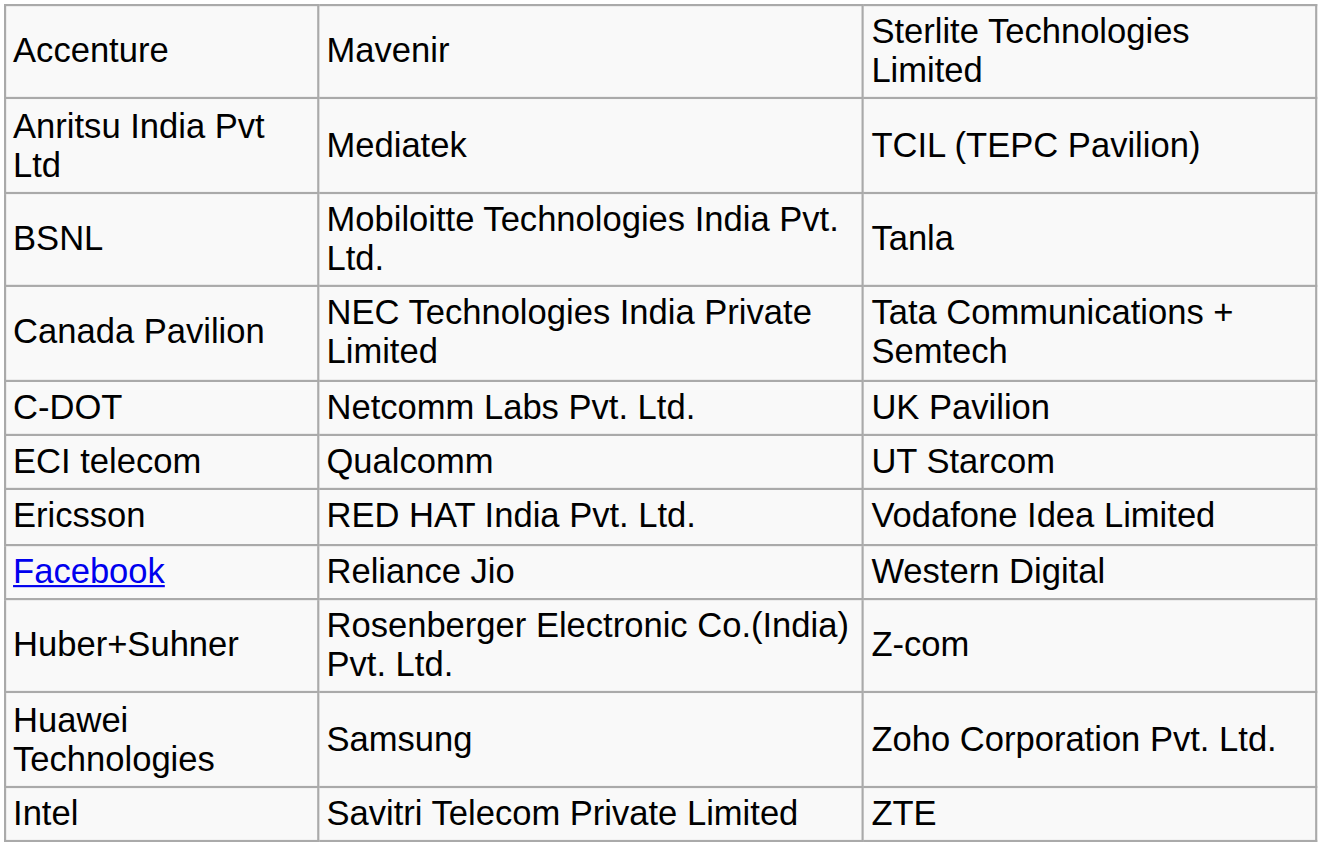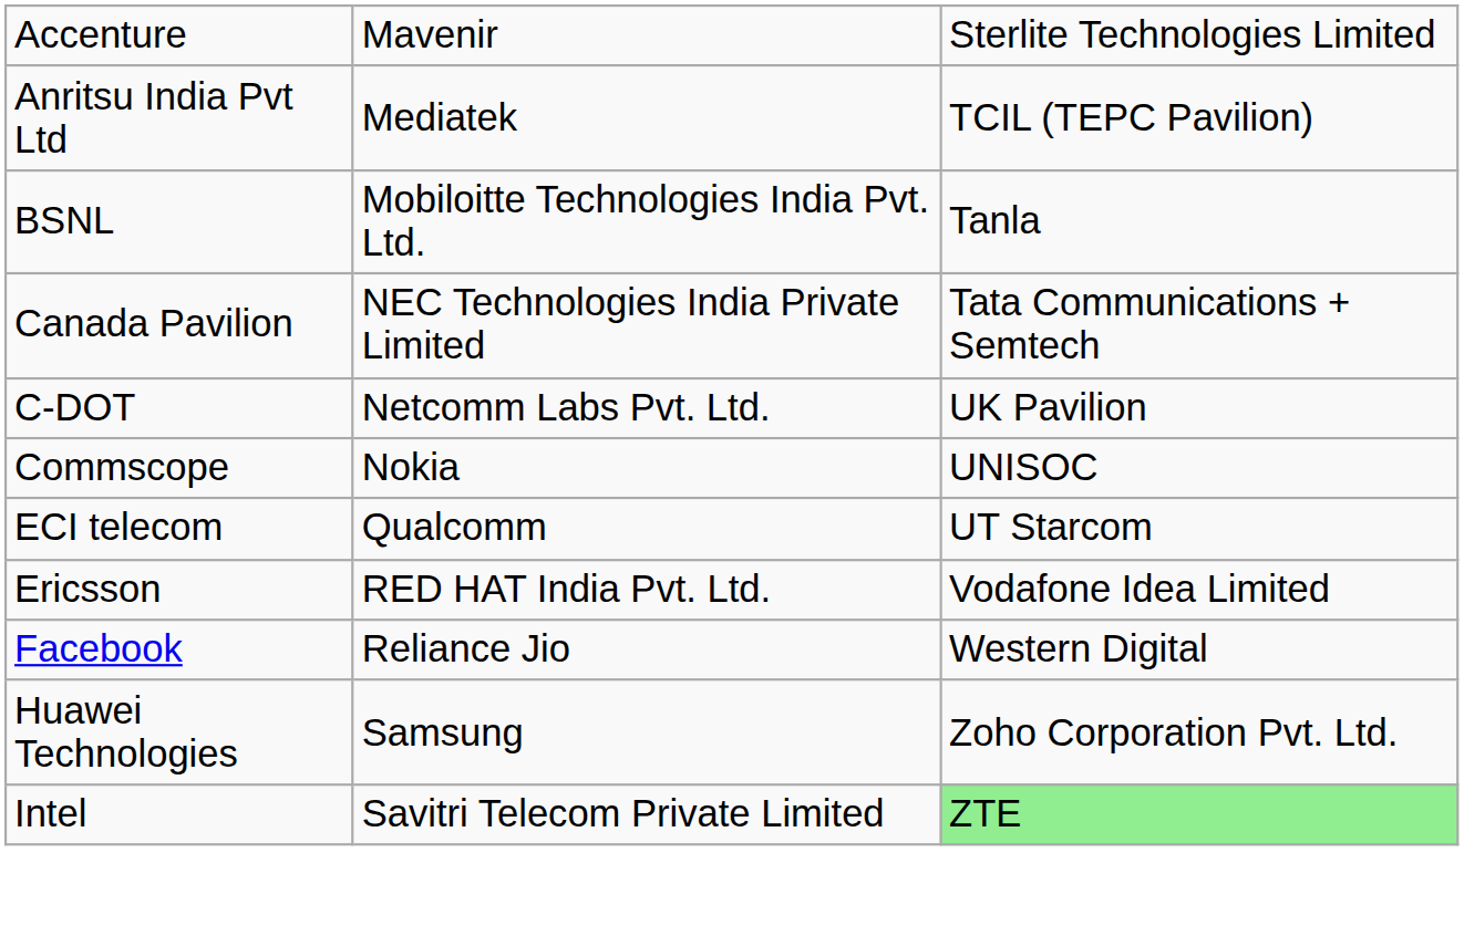+ row: Commscope | Nokia | UNISOC
- row: Huber+Suhner | Rosenberger Electronic Co.(India) Pvt. Ltd. | Z-com
Intel | column 3: no background -> lightgreen background
